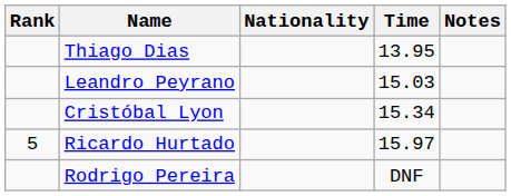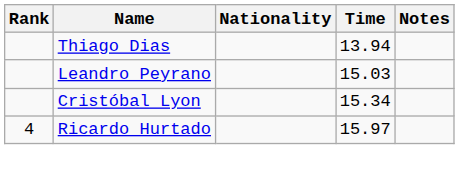Thiago Dias | Time: 13.95 -> 13.94
Ricardo Hurtado | Rank: 5 -> 4
- row: Rodrigo Pereira | DNF
